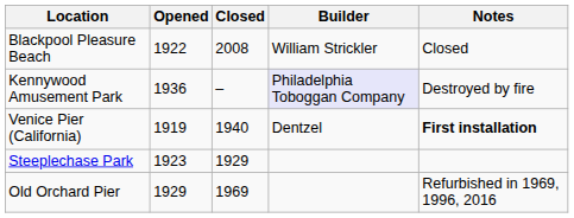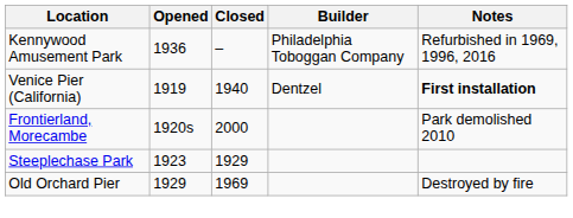- row: Blackpool Pleasure Beach | 1922 | 2008 | William Strickler | Closed
Kennywood Amusement Park | Builder: lavender background -> no background
Kennywood Amusement Park | Notes: Destroyed by fire -> Refurbished in 1969, 1996, 2016
+ row: Frontierland, Morecambe | 1920s | 2000 | Park demolished 2010
Old Orchard Pier | Notes: Refurbished in 1969, 1996, 2016 -> Destroyed by fire
